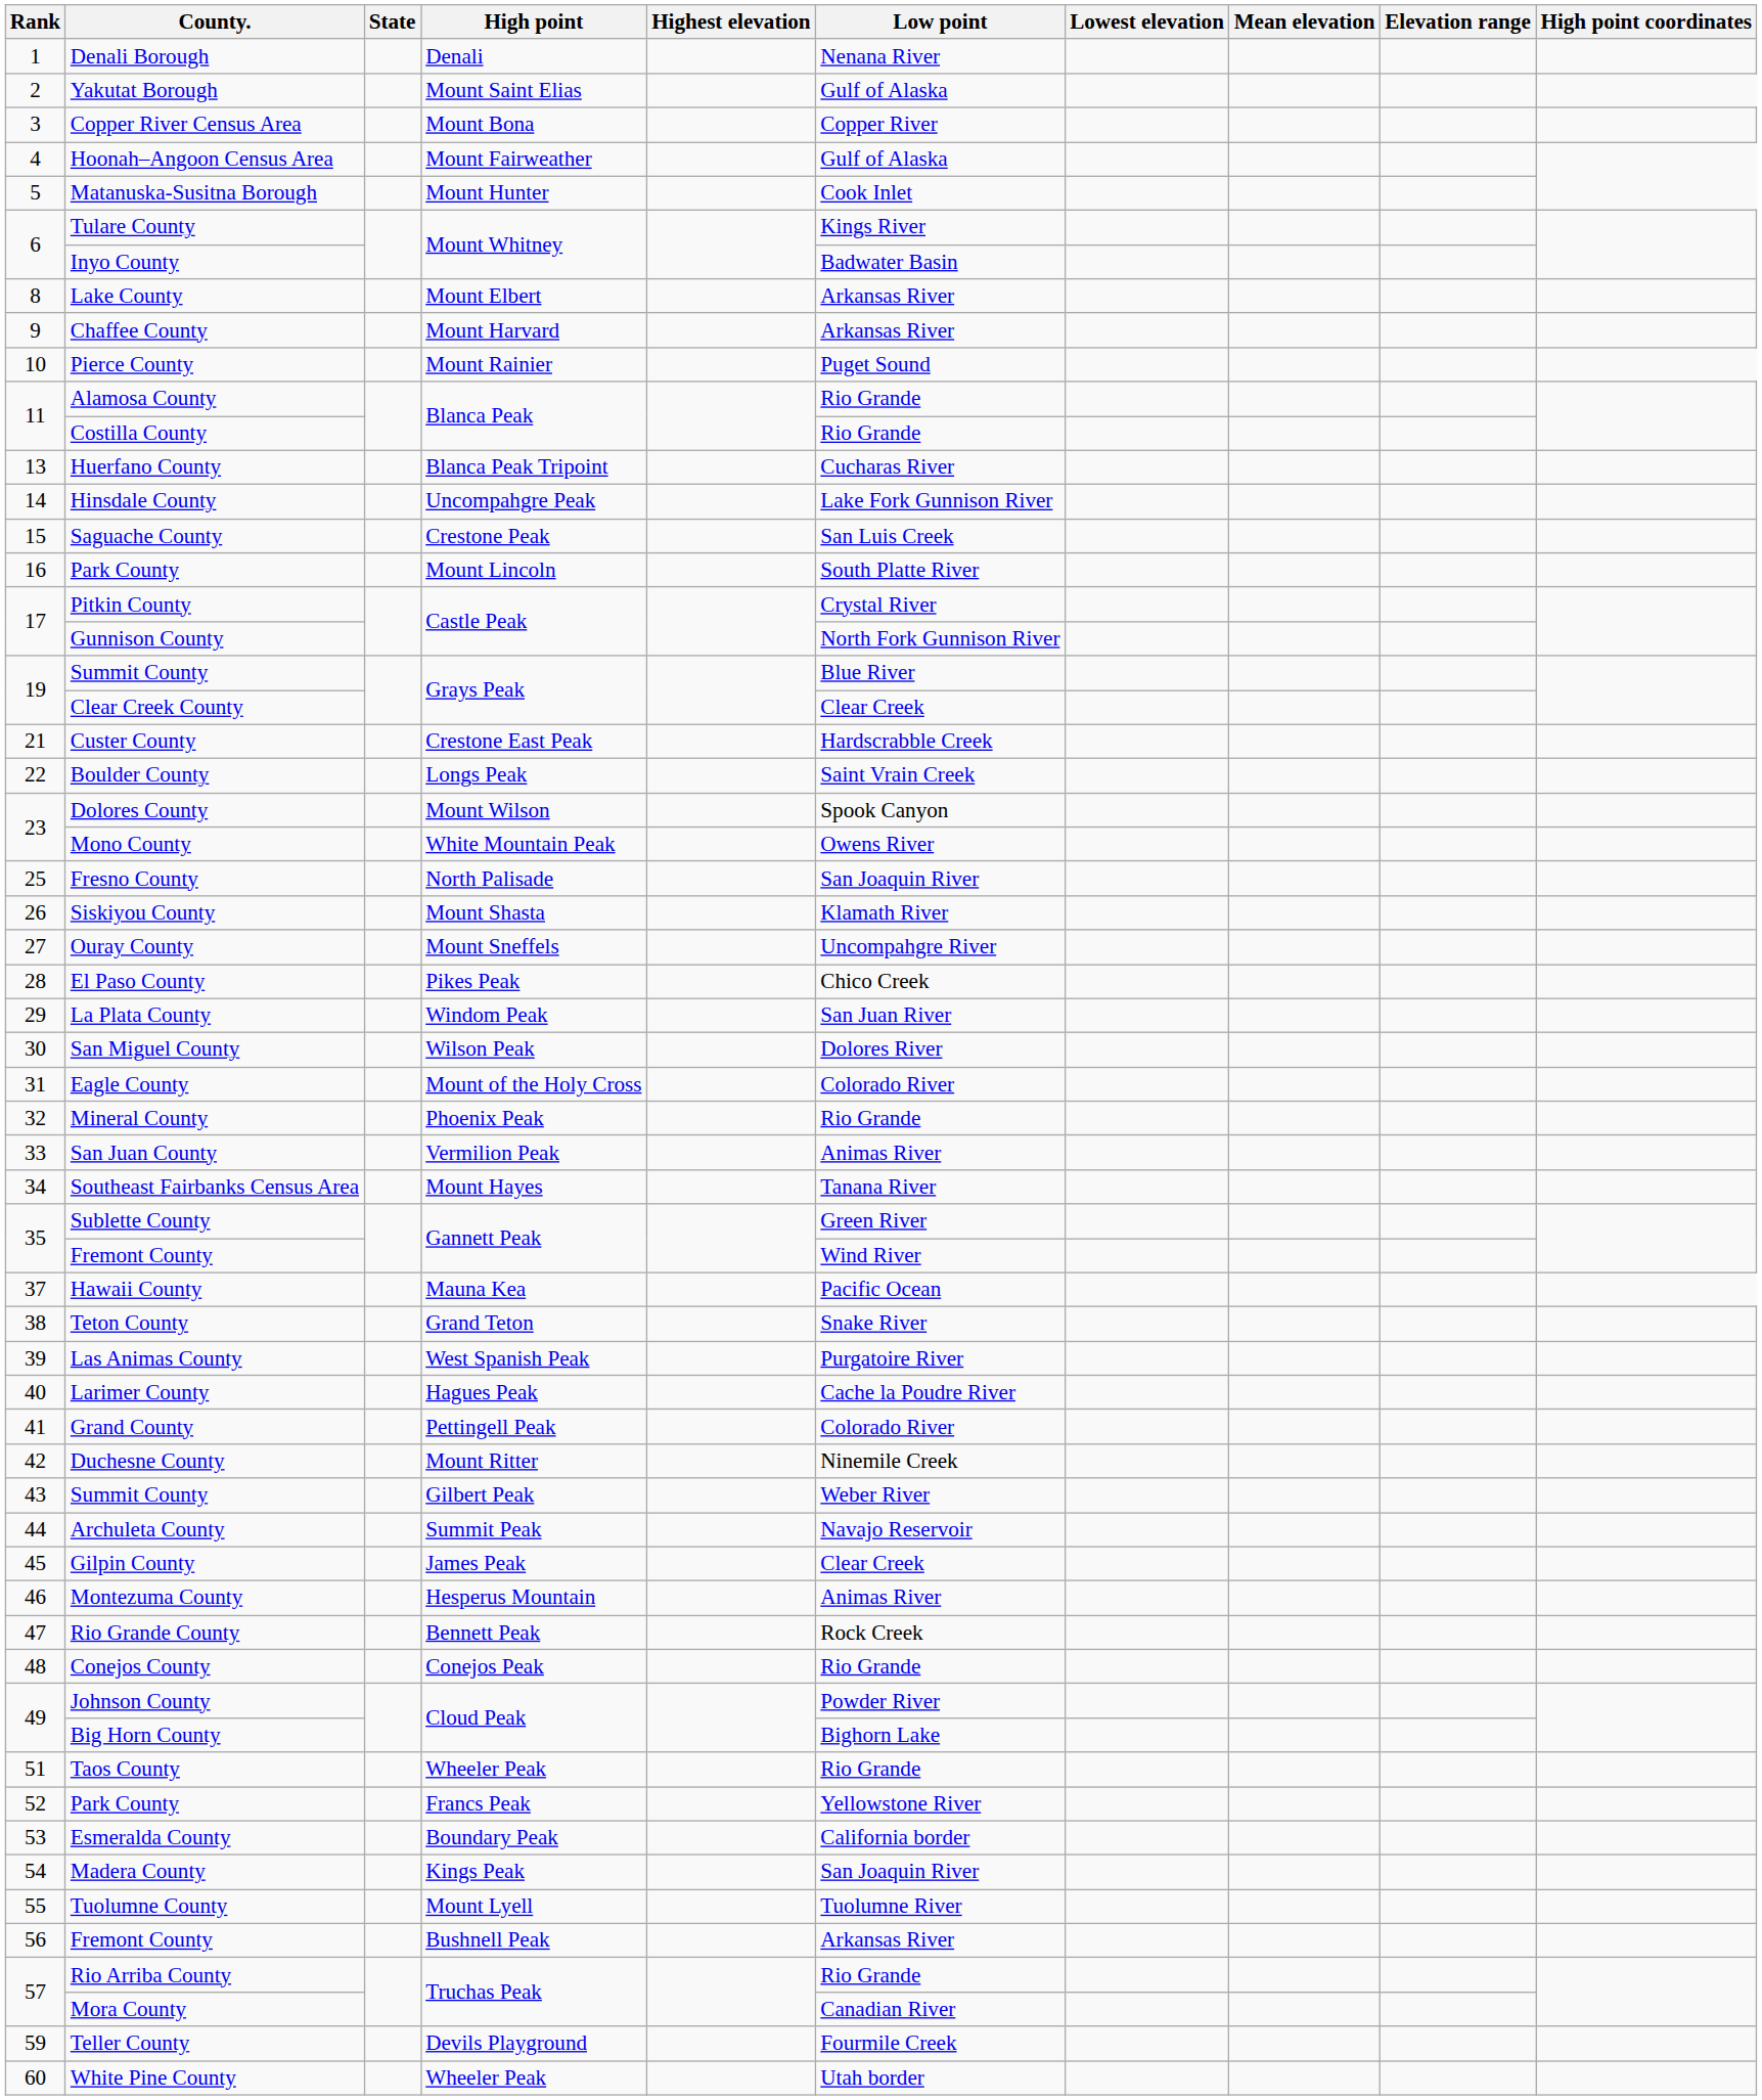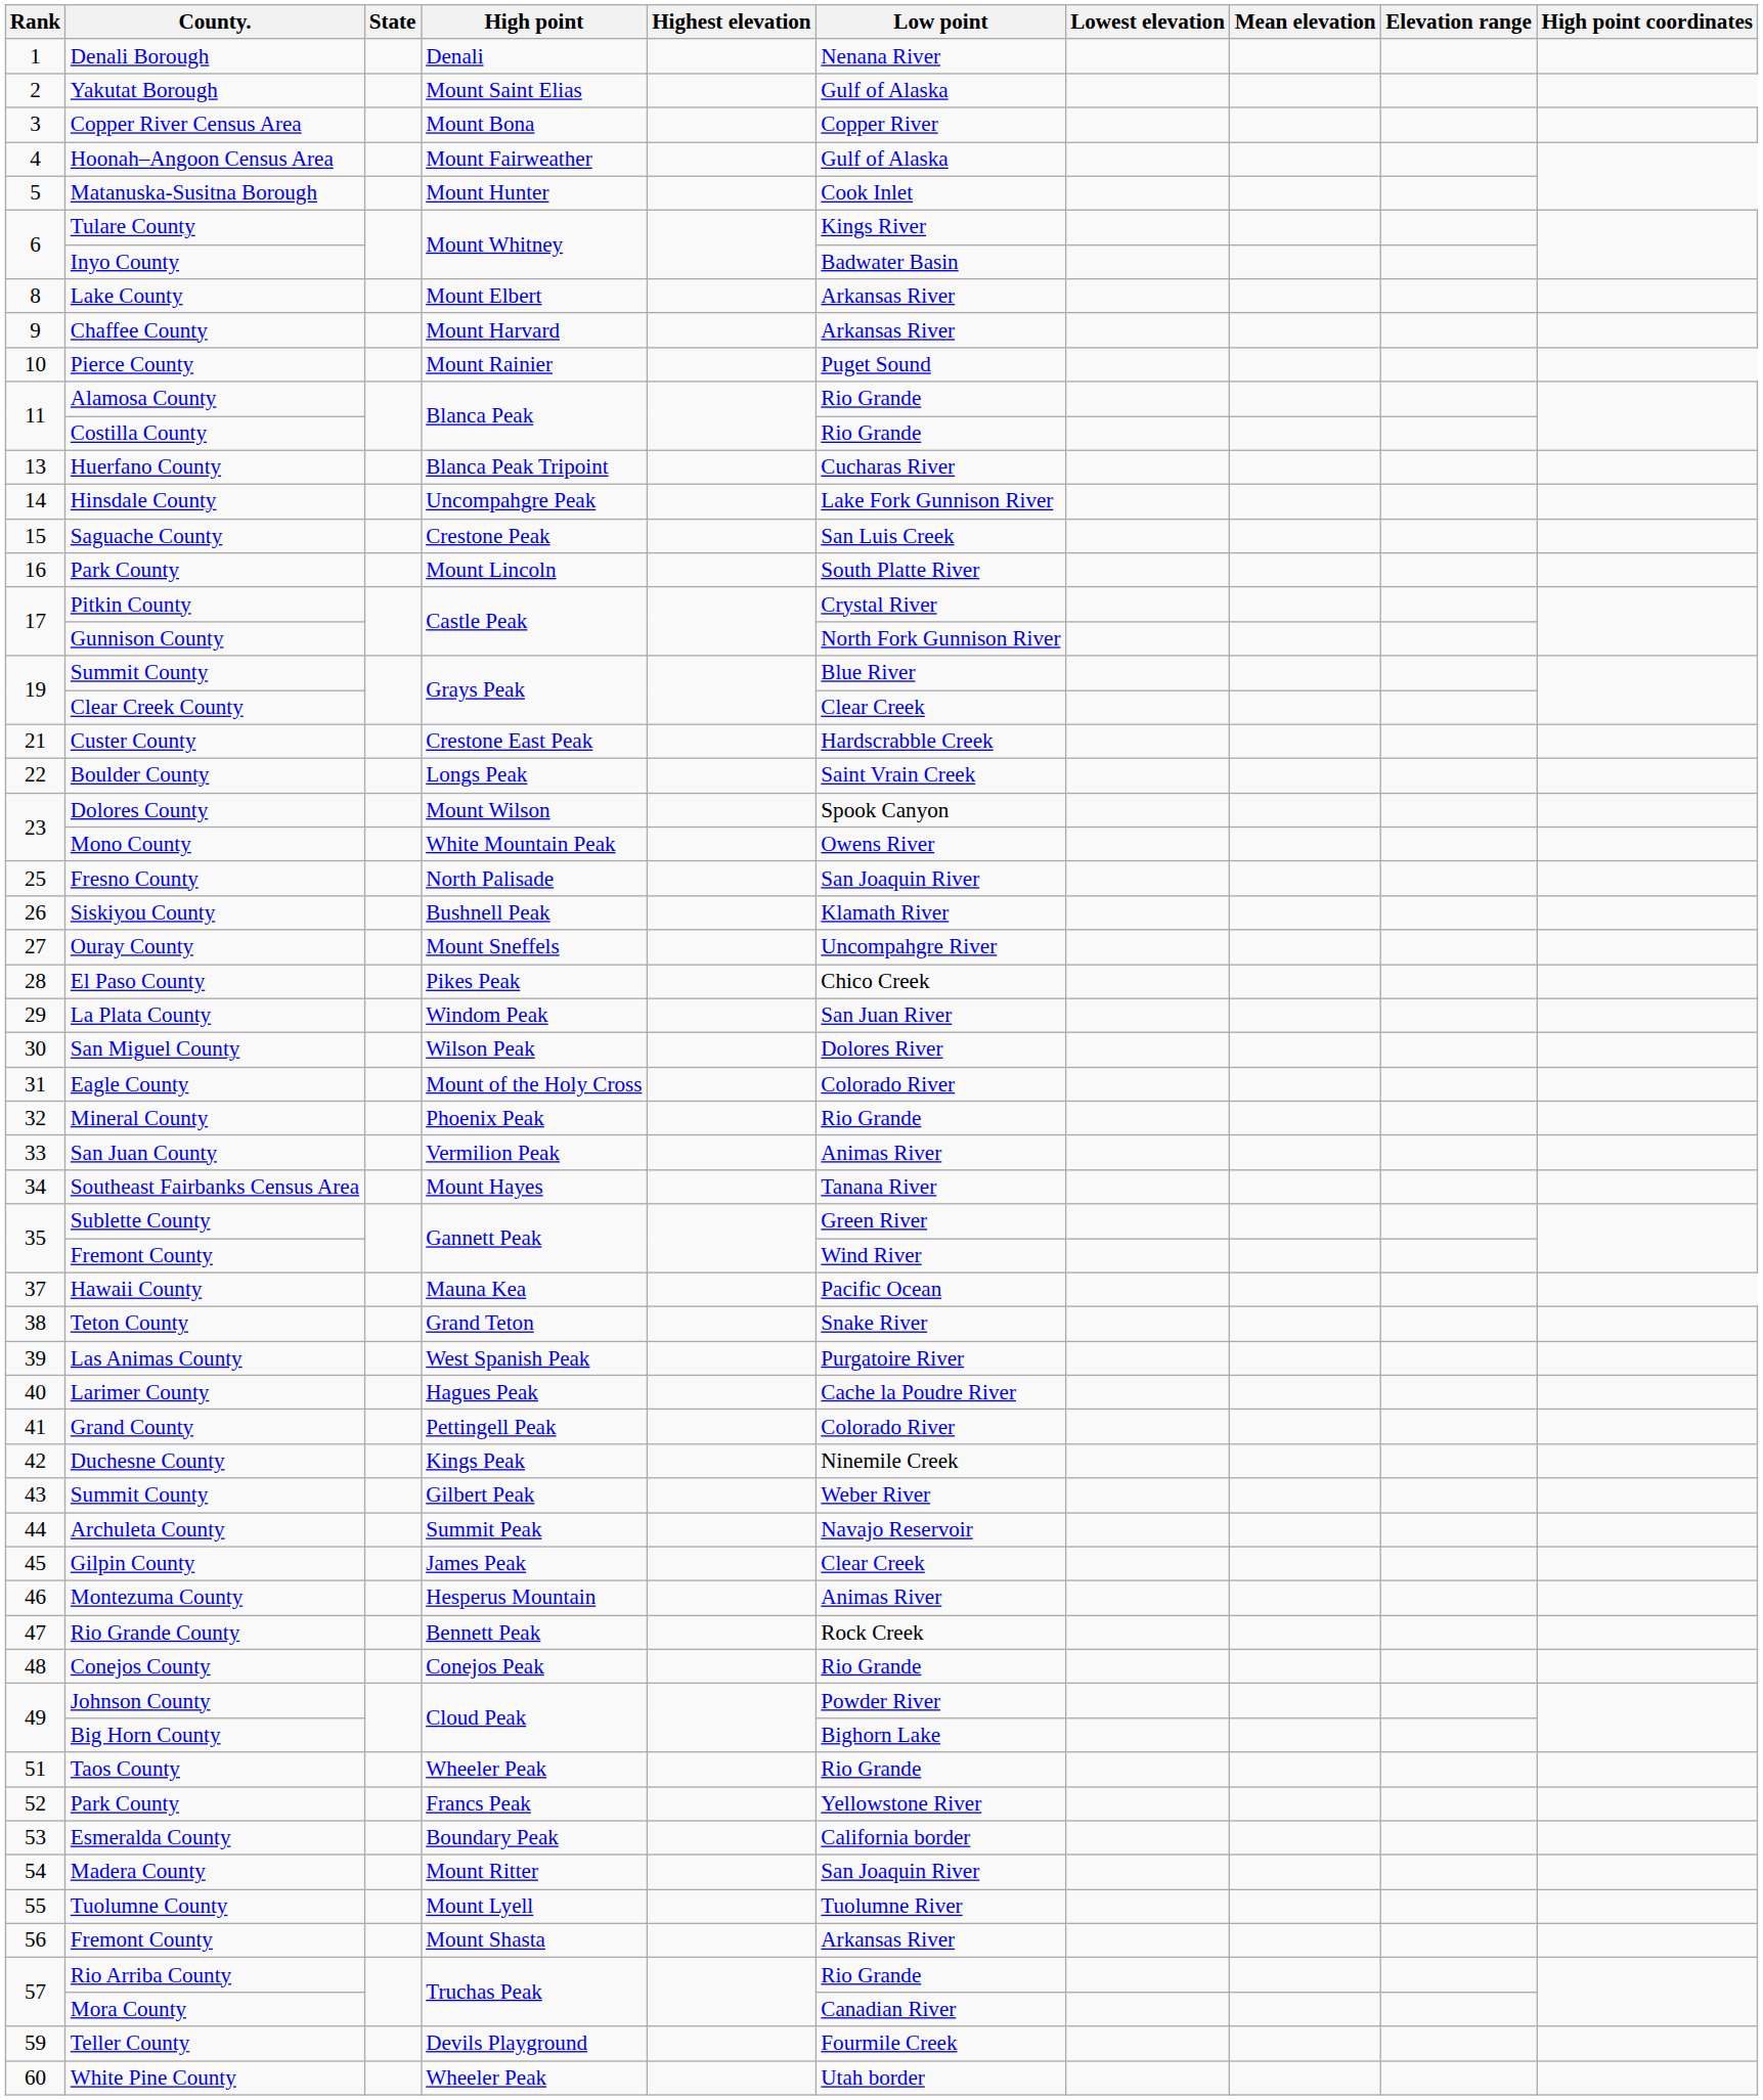Siskiyou County | High point: Mount Shasta -> Bushnell Peak
Duchesne County | High point: Mount Ritter -> Kings Peak
Madera County | High point: Kings Peak -> Mount Ritter
56 / Fremont County | High point: Bushnell Peak -> Mount Shasta
